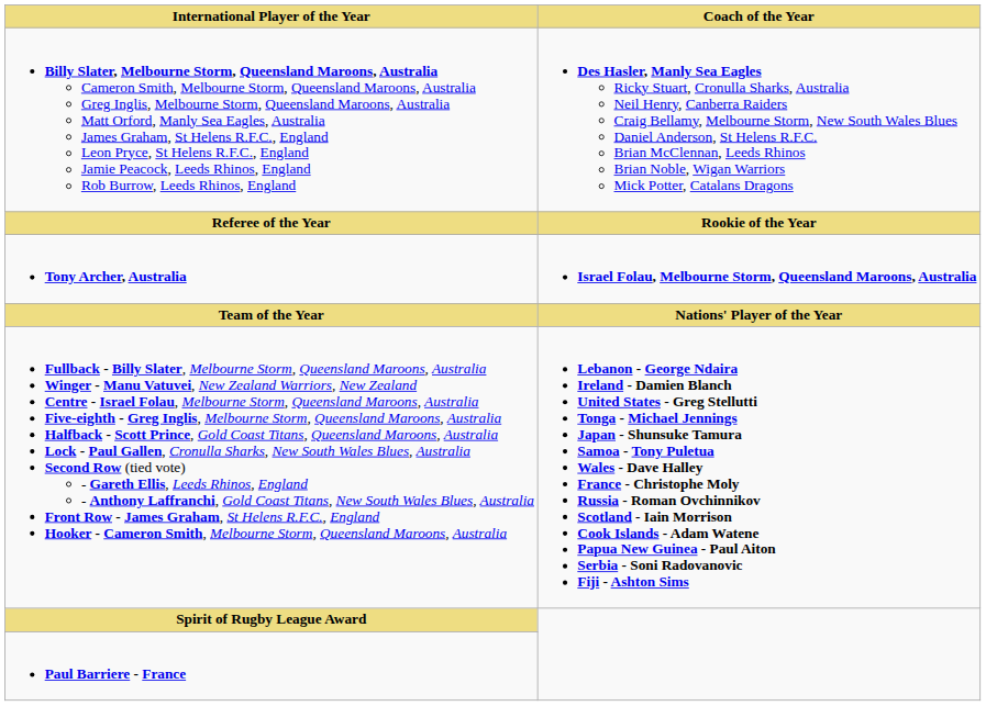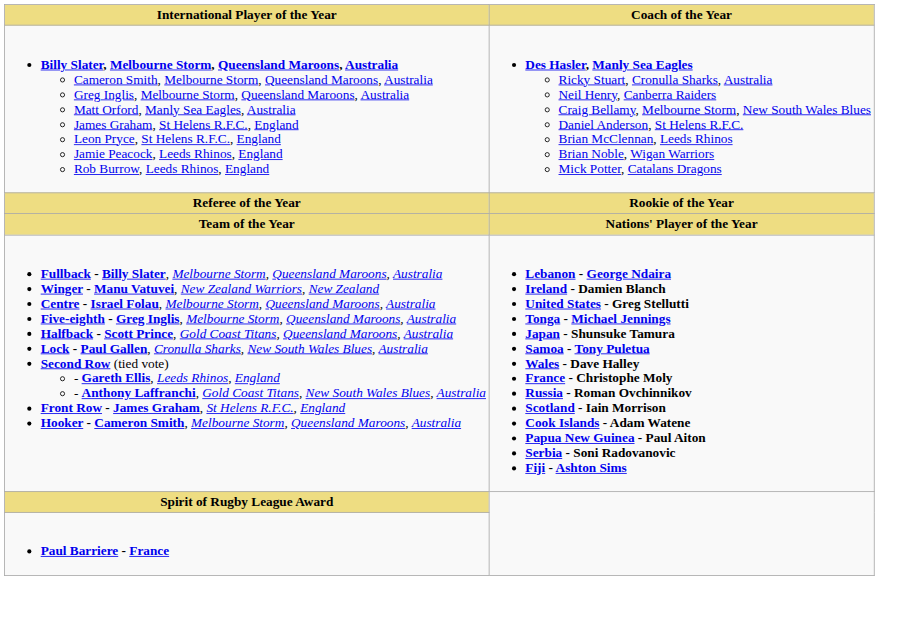- row: Tony Archer, Australia | Israel Folau, Melbourne Storm, Queensland Maroons, Australia
